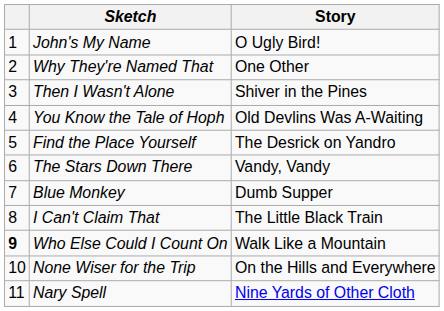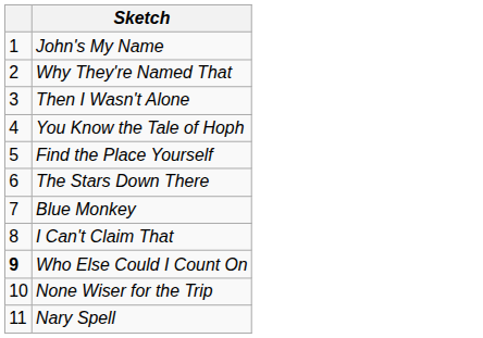- column: Story | O Ugly Bird! | One Other | Shiver in the Pines | Old Devlins Was A-Waiting | The Desrick on Yandro | Vandy, Vandy | Dumb Supper | The Little Black Train | Walk Like a Mountain | On the Hills and Everywhere | Nine Yards of Other Cloth
